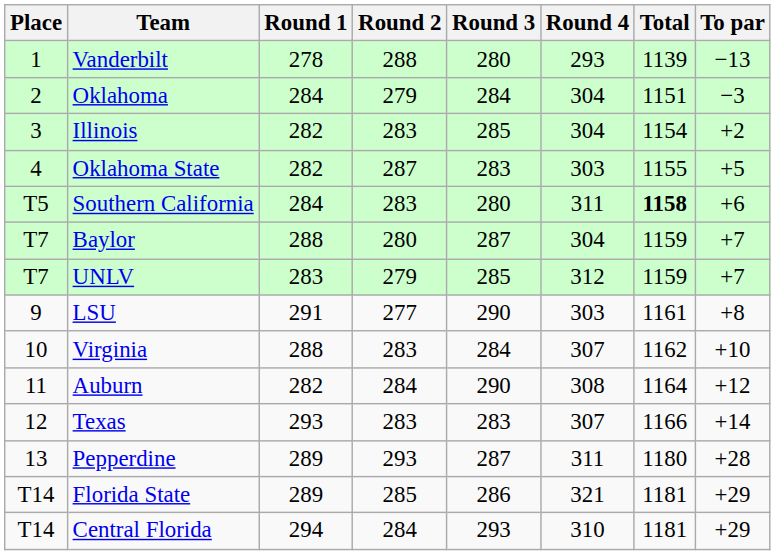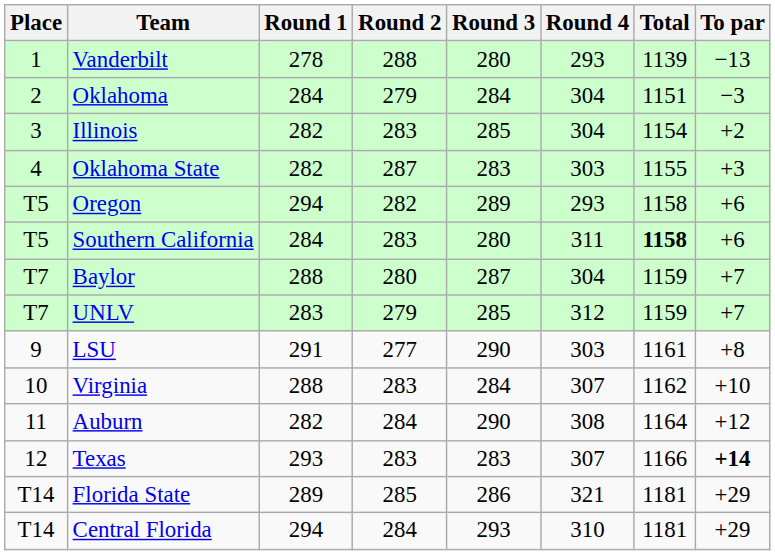Oklahoma State | To par: +5 -> +3
+ row: T5 | Oregon | 294 | 282 | 289 | 293 | 1158 | +6
Texas | To par: normal -> bold
- row: 13 | Pepperdine | 289 | 293 | 287 | 311 | 1180 | +28
